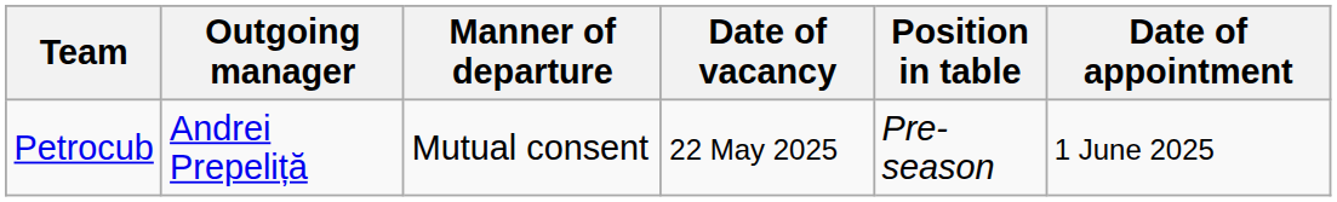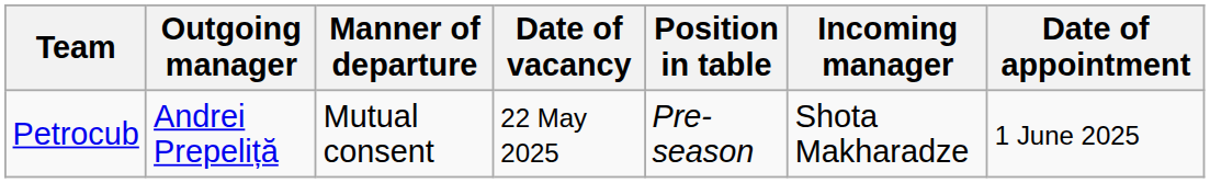+ column: Incoming manager | Shota Makharadze
